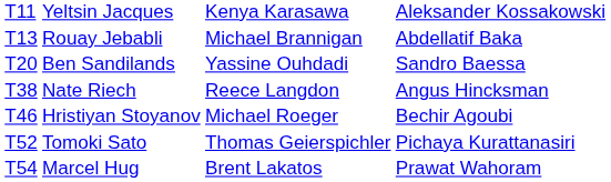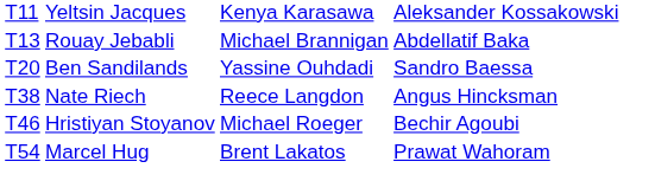- row: T52 | Tomoki Sato | Thomas Geierspichler | Pichaya Kurattanasiri
